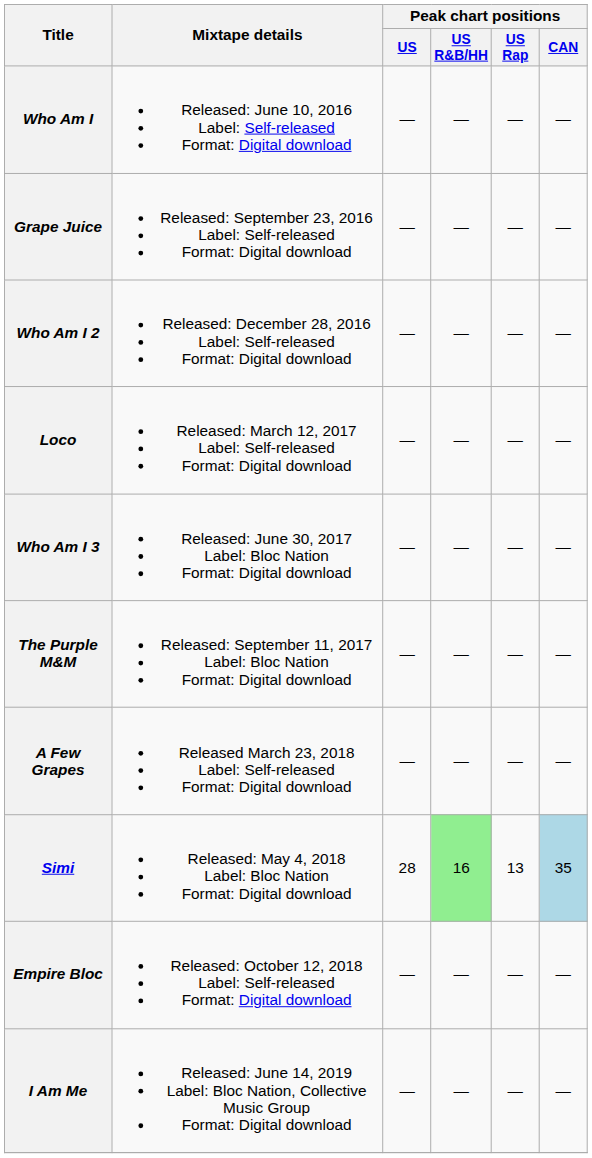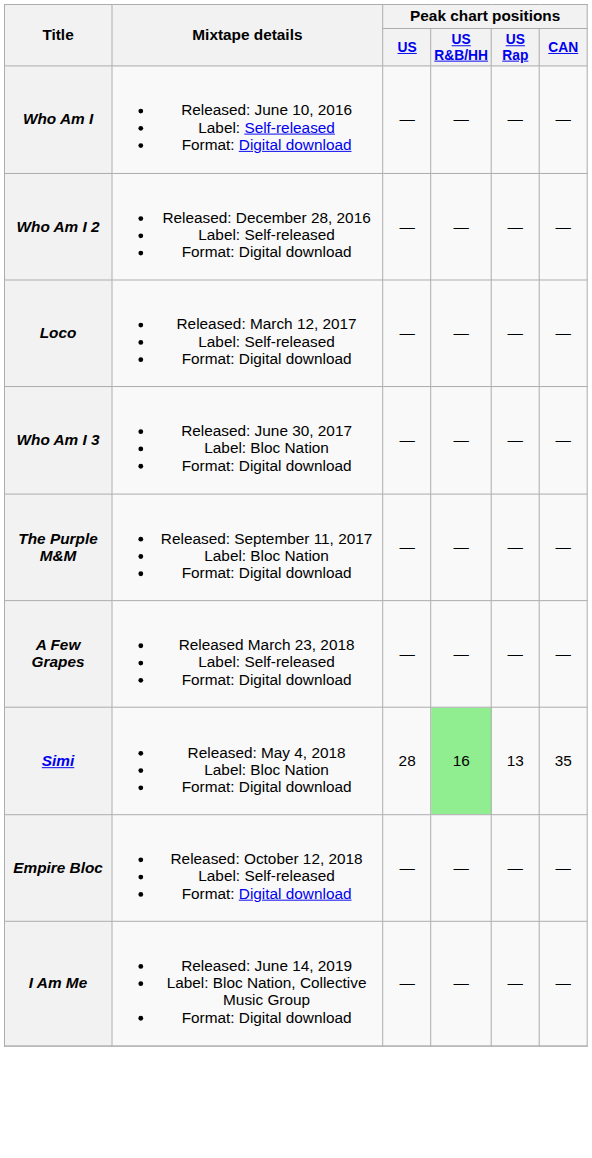- row: Grape Juice | Released: September 23, 2016 Label: Self-released Format: Digital download | — | — | — | —
Simi | Peak chart positions / CAN: lightblue background -> no background
